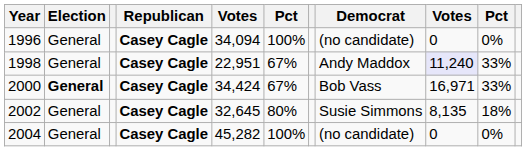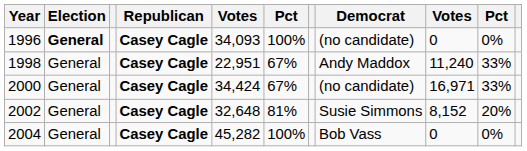1996 | Election: normal -> bold
1996 | column 5: 34,094 -> 34,093
1998 | column 9: lavender background -> no background
2000 | Election: bold -> normal
2000 | Democrat: Bob Vass -> (no candidate)
2002 | column 5: 32,645 -> 32,648
2002 | column 6: 80% -> 81%
2002 | column 9: 8,135 -> 8,152
2002 | column 10: 18% -> 20%
2004 | Democrat: (no candidate) -> Bob Vass
